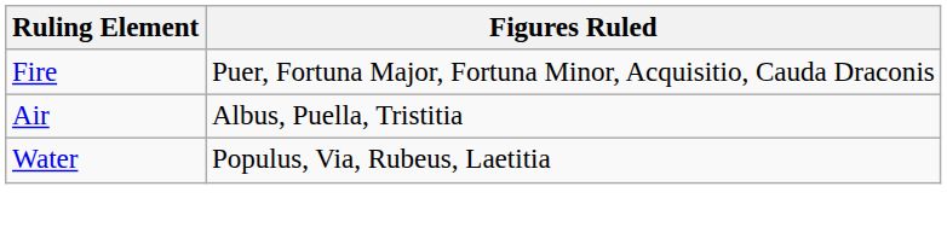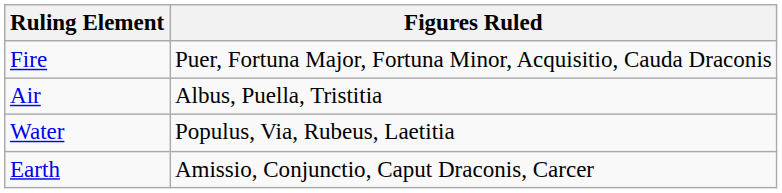+ row: Earth | Amissio, Conjunctio, Caput Draconis, Carcer
